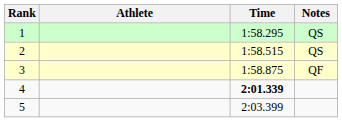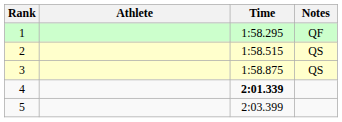1 | Notes: QS -> QF
3 | Notes: QF -> QS
